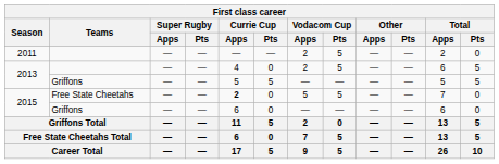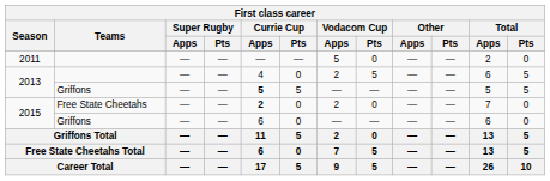2011 | Vodacom Cup / Apps: 2 -> 5
2011 | Vodacom Cup / Pts: 5 -> 0
2013 / Griffons | Currie Cup / Apps: normal -> bold
2015 / Free State Cheetahs | Vodacom Cup / Apps: 5 -> 2
2015 / Free State Cheetahs | Vodacom Cup / Pts: 5 -> 0
